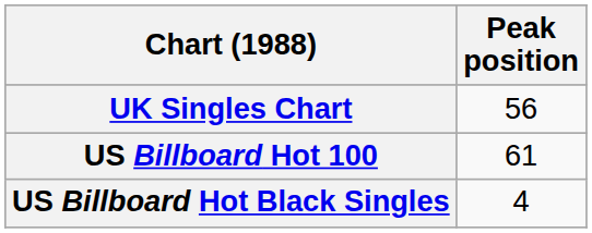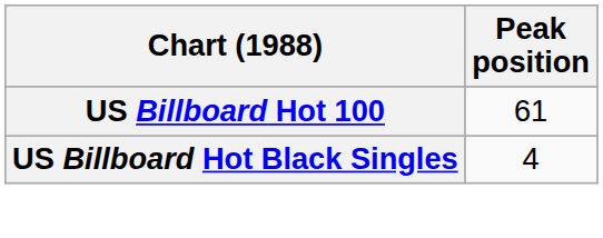- row: UK Singles Chart | 56
